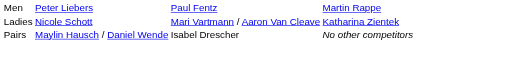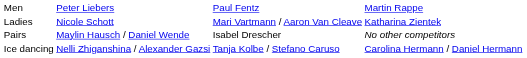+ row: Ice dancing | Nelli Zhiganshina / Alexander Gazsi | Tanja Kolbe / Stefano Caruso | Carolina Hermann / Daniel Hermann
